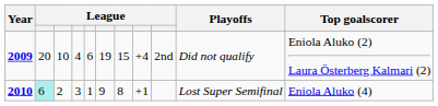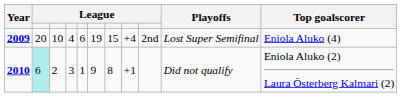2009 | Playoffs: Did not qualify -> Lost Super Semifinal
2009 | Top goalscorer: Eniola Aluko (2) Laura Österberg Kalmari (2) -> Eniola Aluko (4)
2010 | Playoffs: Lost Super Semifinal -> Did not qualify
2010 | Top goalscorer: Eniola Aluko (4) -> Eniola Aluko (2) Laura Österberg Kalmari (2)
